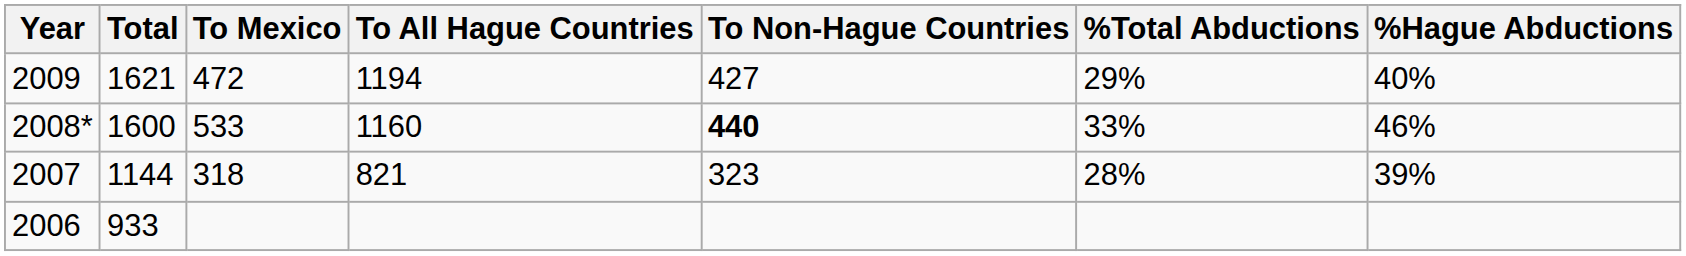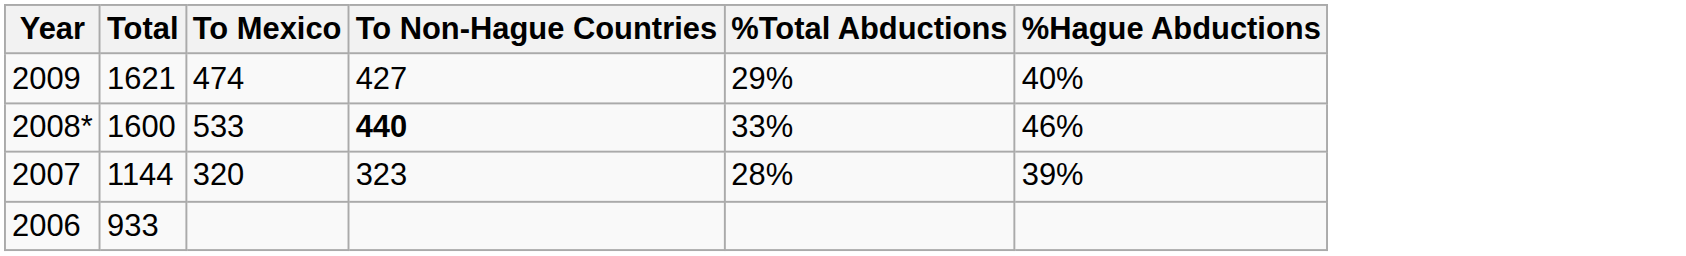- column: To All Hague Countries | 1194 | 1160 | 821
2009 | To Mexico: 472 -> 474
2007 | To Mexico: 318 -> 320
